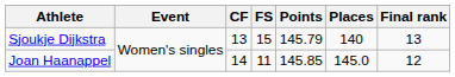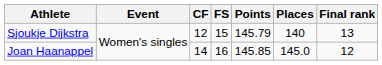Sjoukje Dijkstra | CF: 13 -> 12
Joan Haanappel | FS: 11 -> 16
